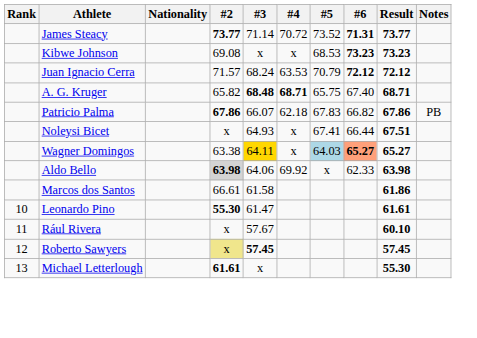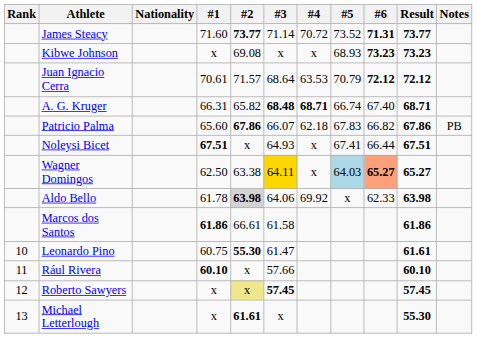+ column: #1 | 71.60 | x | 70.61 | 66.31 | 65.60 | 67.51 | 62.50 | 61.78 | 61.86 | 60.75 | 60.10 | x | x
Kibwe Johnson | #5: 68.53 -> 68.93
Juan Ignacio Cerra | #3: 68.24 -> 68.64
A. G. Kruger | #5: 65.75 -> 66.74
Rául Rivera | #3: 57.67 -> 57.66
